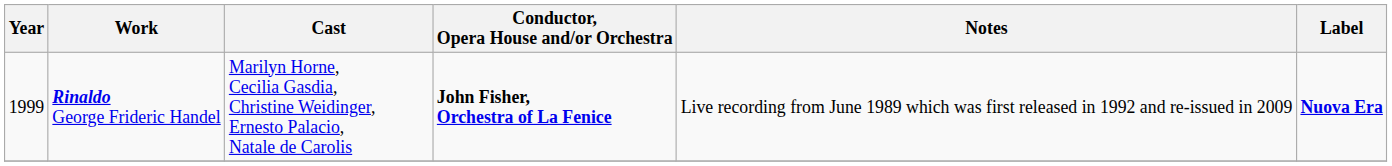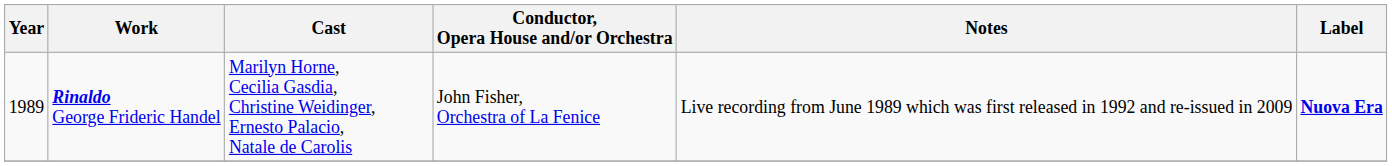Rinaldo George Frideric Handel | Year: 1999 -> 1989
Rinaldo George Frideric Handel | Conductor, Opera House and/or Orchestra: bold -> normal
